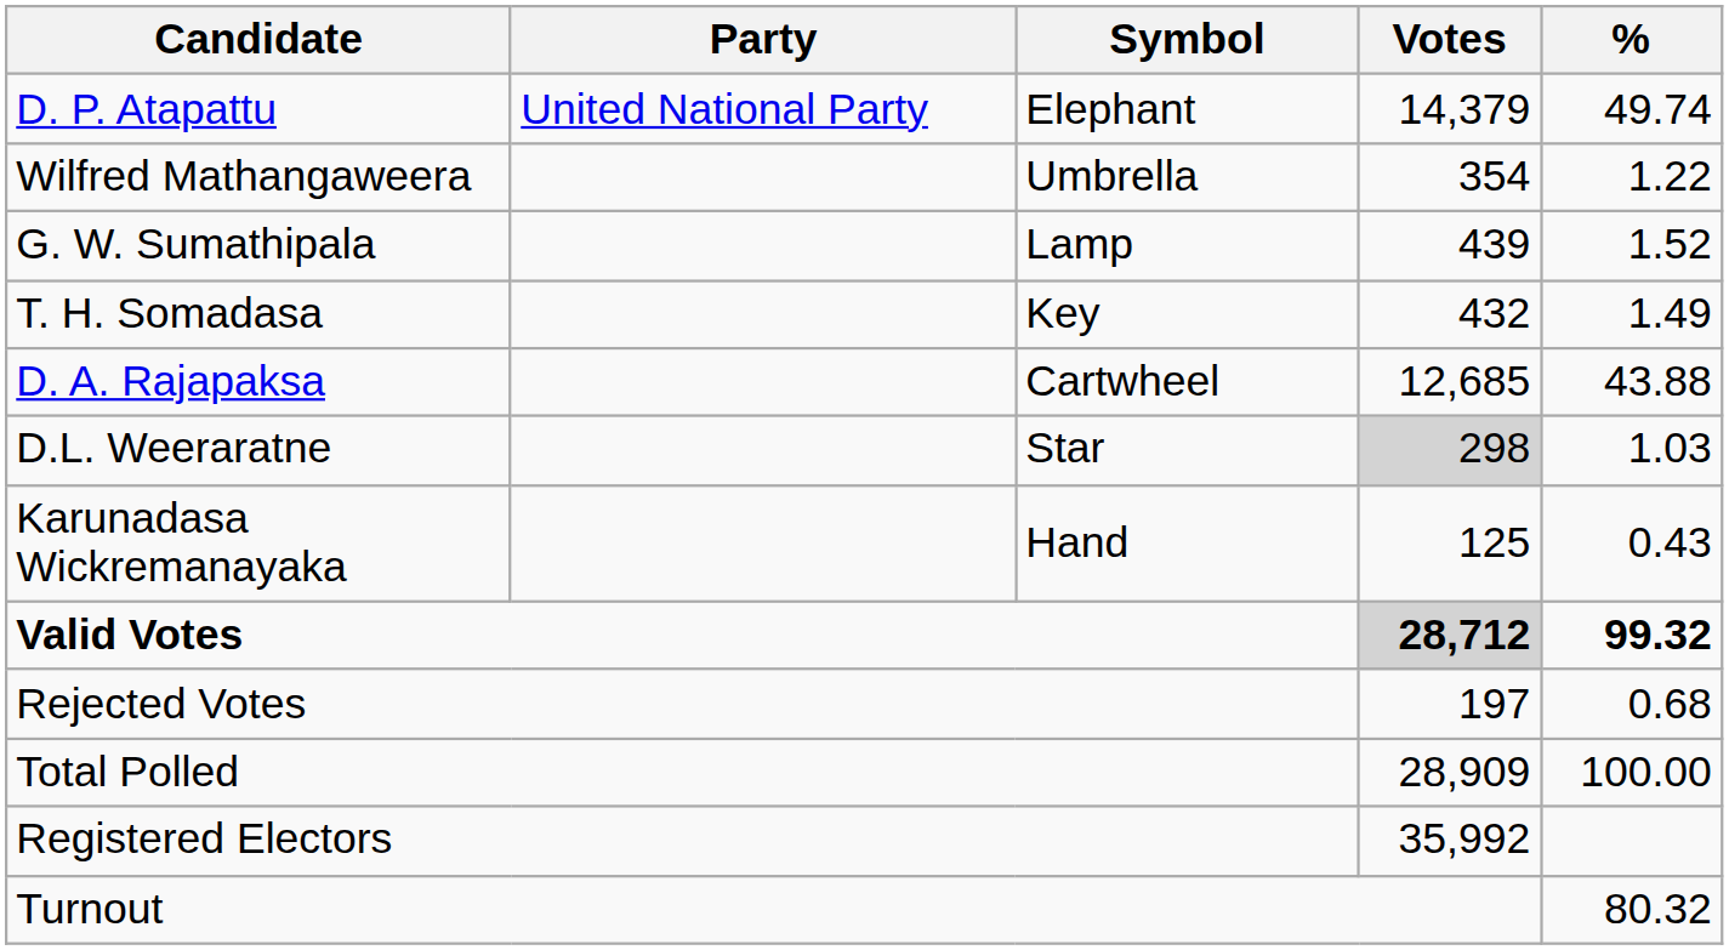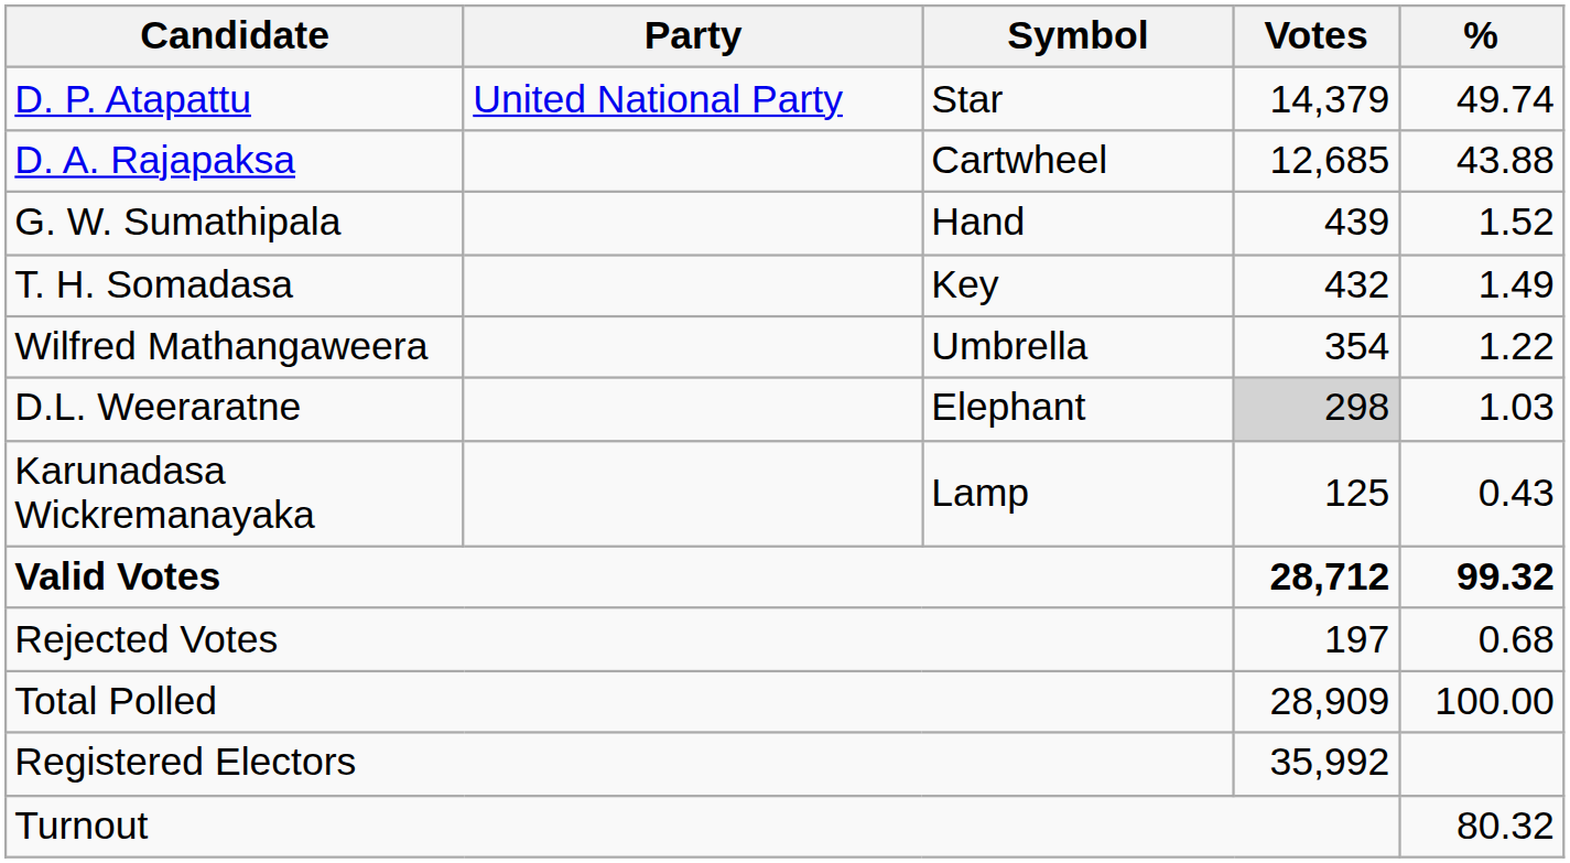D. P. Atapattu | Symbol: Elephant -> Star
rows swapped: D. A. Rajapaksa <-> Wilfred Mathangaweera
G. W. Sumathipala | Symbol: Lamp -> Hand
D.L. Weeraratne | Symbol: Star -> Elephant
Karunadasa Wickremanayaka | Symbol: Hand -> Lamp
Valid Votes | Votes: lightgrey background -> no background
